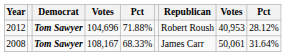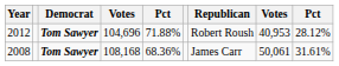2008 | column 4: 108,167 -> 108,168
2008 | column 5: 68.33% -> 68.36%
2008 | column 9: 31.64% -> 31.61%
